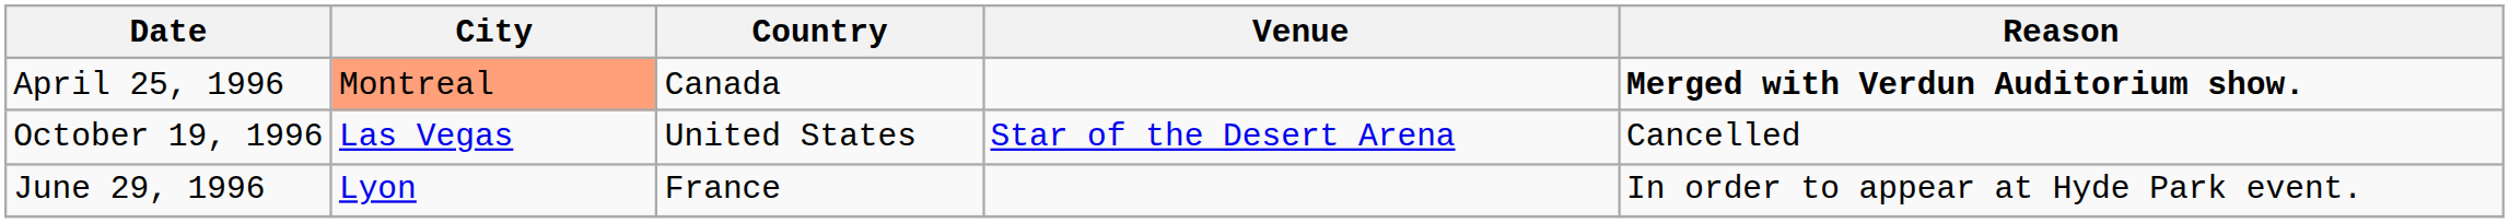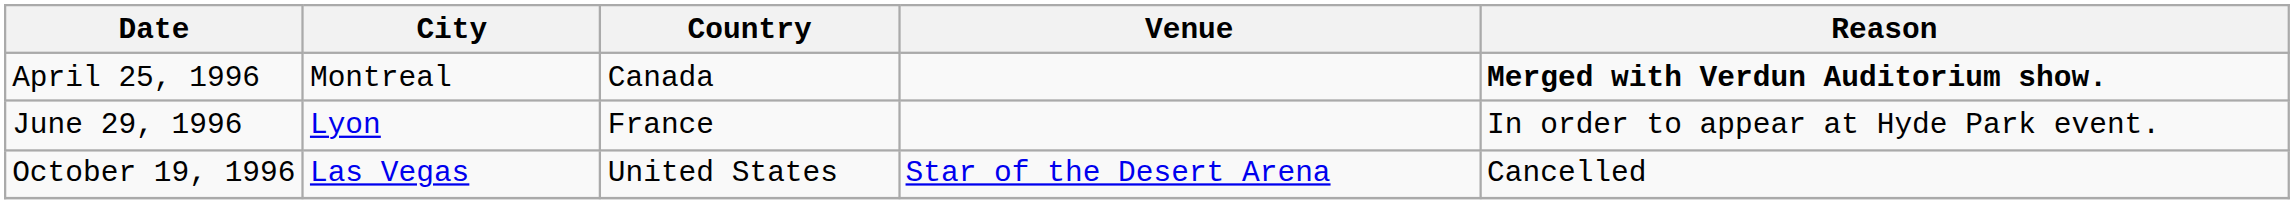April 25, 1996 | City: lightsalmon background -> no background
rows swapped: June 29, 1996 <-> October 19, 1996
